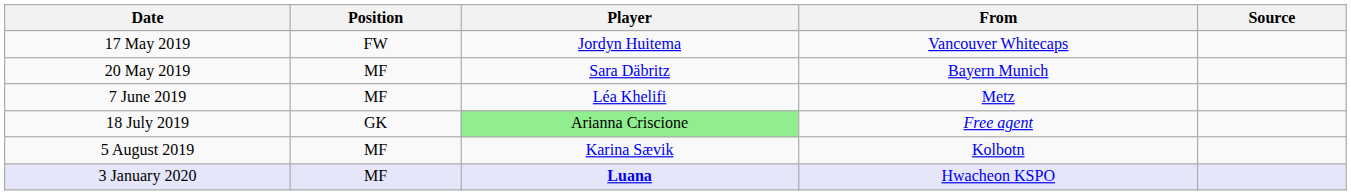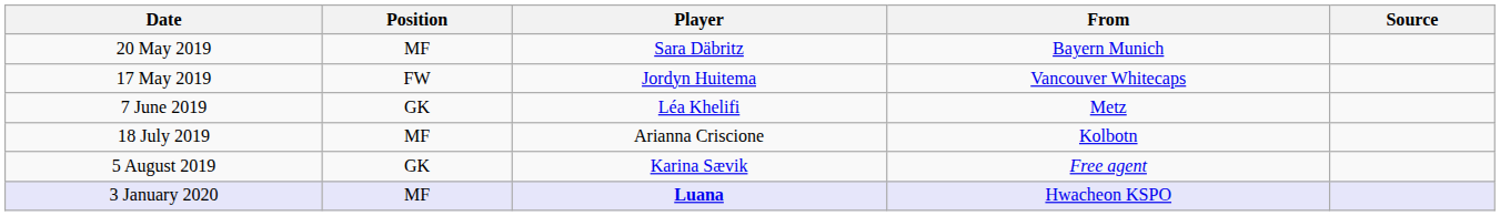rows swapped: 17 May 2019 <-> 20 May 2019
7 June 2019 | Position: MF -> GK
18 July 2019 | Position: GK -> MF
18 July 2019 | Player: lightgreen background -> no background
18 July 2019 | From: Free agent -> Kolbotn
5 August 2019 | Position: MF -> GK
5 August 2019 | From: Kolbotn -> Free agent
